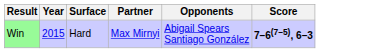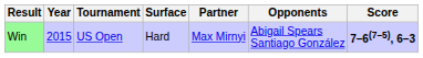+ column: Tournament | US Open
